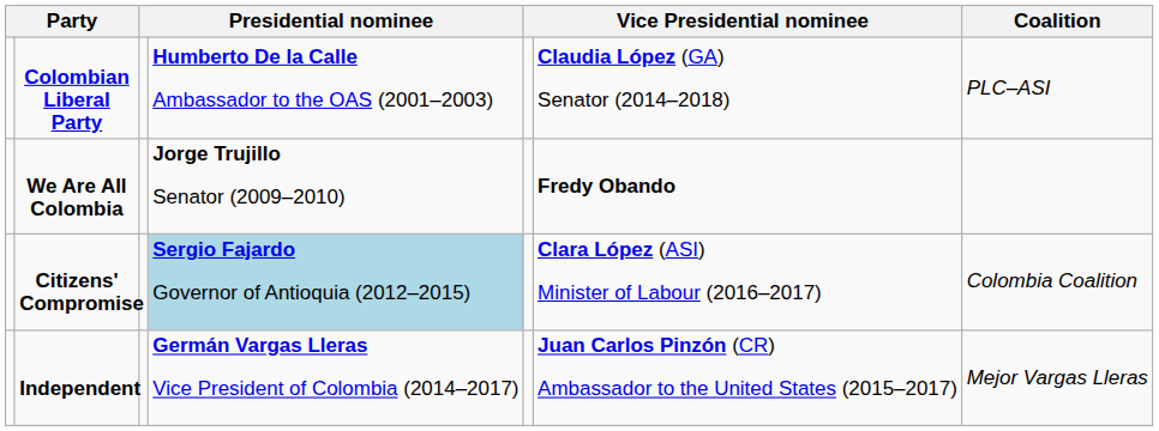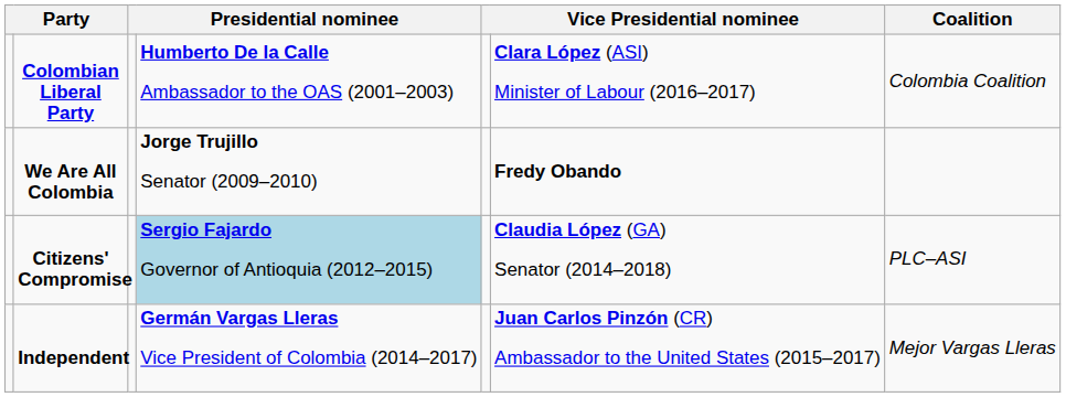Colombian Liberal Party | column 6: Claudia López (GA) Senator (2014–2018) -> Clara López (ASI) Minister of Labour (2016–2017)
Colombian Liberal Party | Coalition: PLC–ASI -> Colombia Coalition
Citizens' Compromise | column 6: Clara López (ASI) Minister of Labour (2016–2017) -> Claudia López (GA) Senator (2014–2018)
Citizens' Compromise | Coalition: Colombia Coalition -> PLC–ASI
